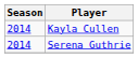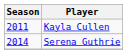Kayla Cullen | Season: 2014 -> 2011
